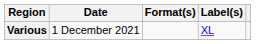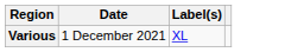- column: Format(s)
